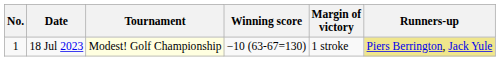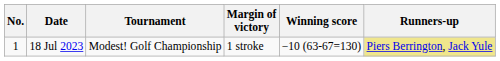columns swapped: Winning score <-> Margin of victory
18 Jul 2023 | Tournament: lightyellow background -> no background
